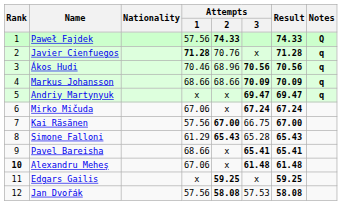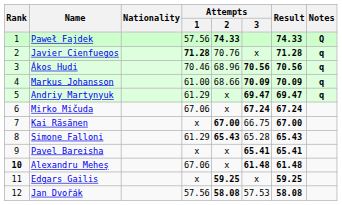Markus Johansson | Attempts / 1: 68.66 -> 61.00
Andriy Martynyuk | Attempts / 1: x -> 61.29
Kai Räsänen | Attempts / 1: 57.56 -> x
Pavel Bareisha | Attempts / 1: 68.66 -> x
